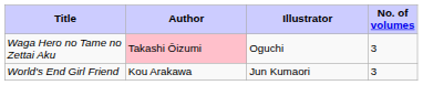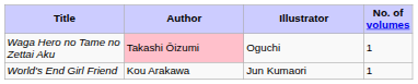Waga Hero no Tame no Zettai Aku | No. of volumes: 3 -> 1
World's End Girl Friend | No. of volumes: 3 -> 1
